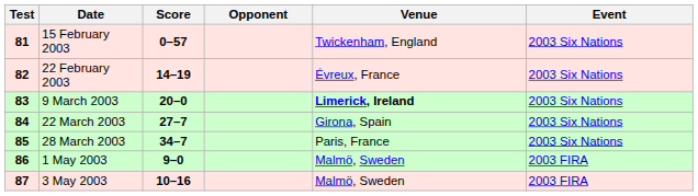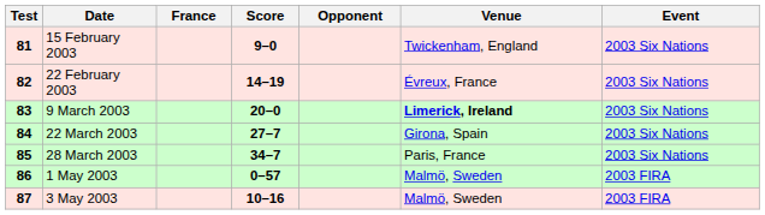+ column: France
15 February 2003 | Score: 0–57 -> 9–0
1 May 2003 | Score: 9–0 -> 0–57
